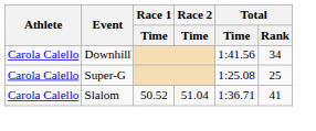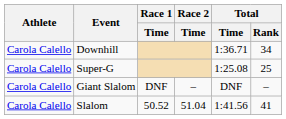Downhill | Total / Time: 1:41.56 -> 1:36.71
+ row: Carola Calello | Giant Slalom | DNF | – | DNF | –
Slalom | Total / Time: 1:36.71 -> 1:41.56
